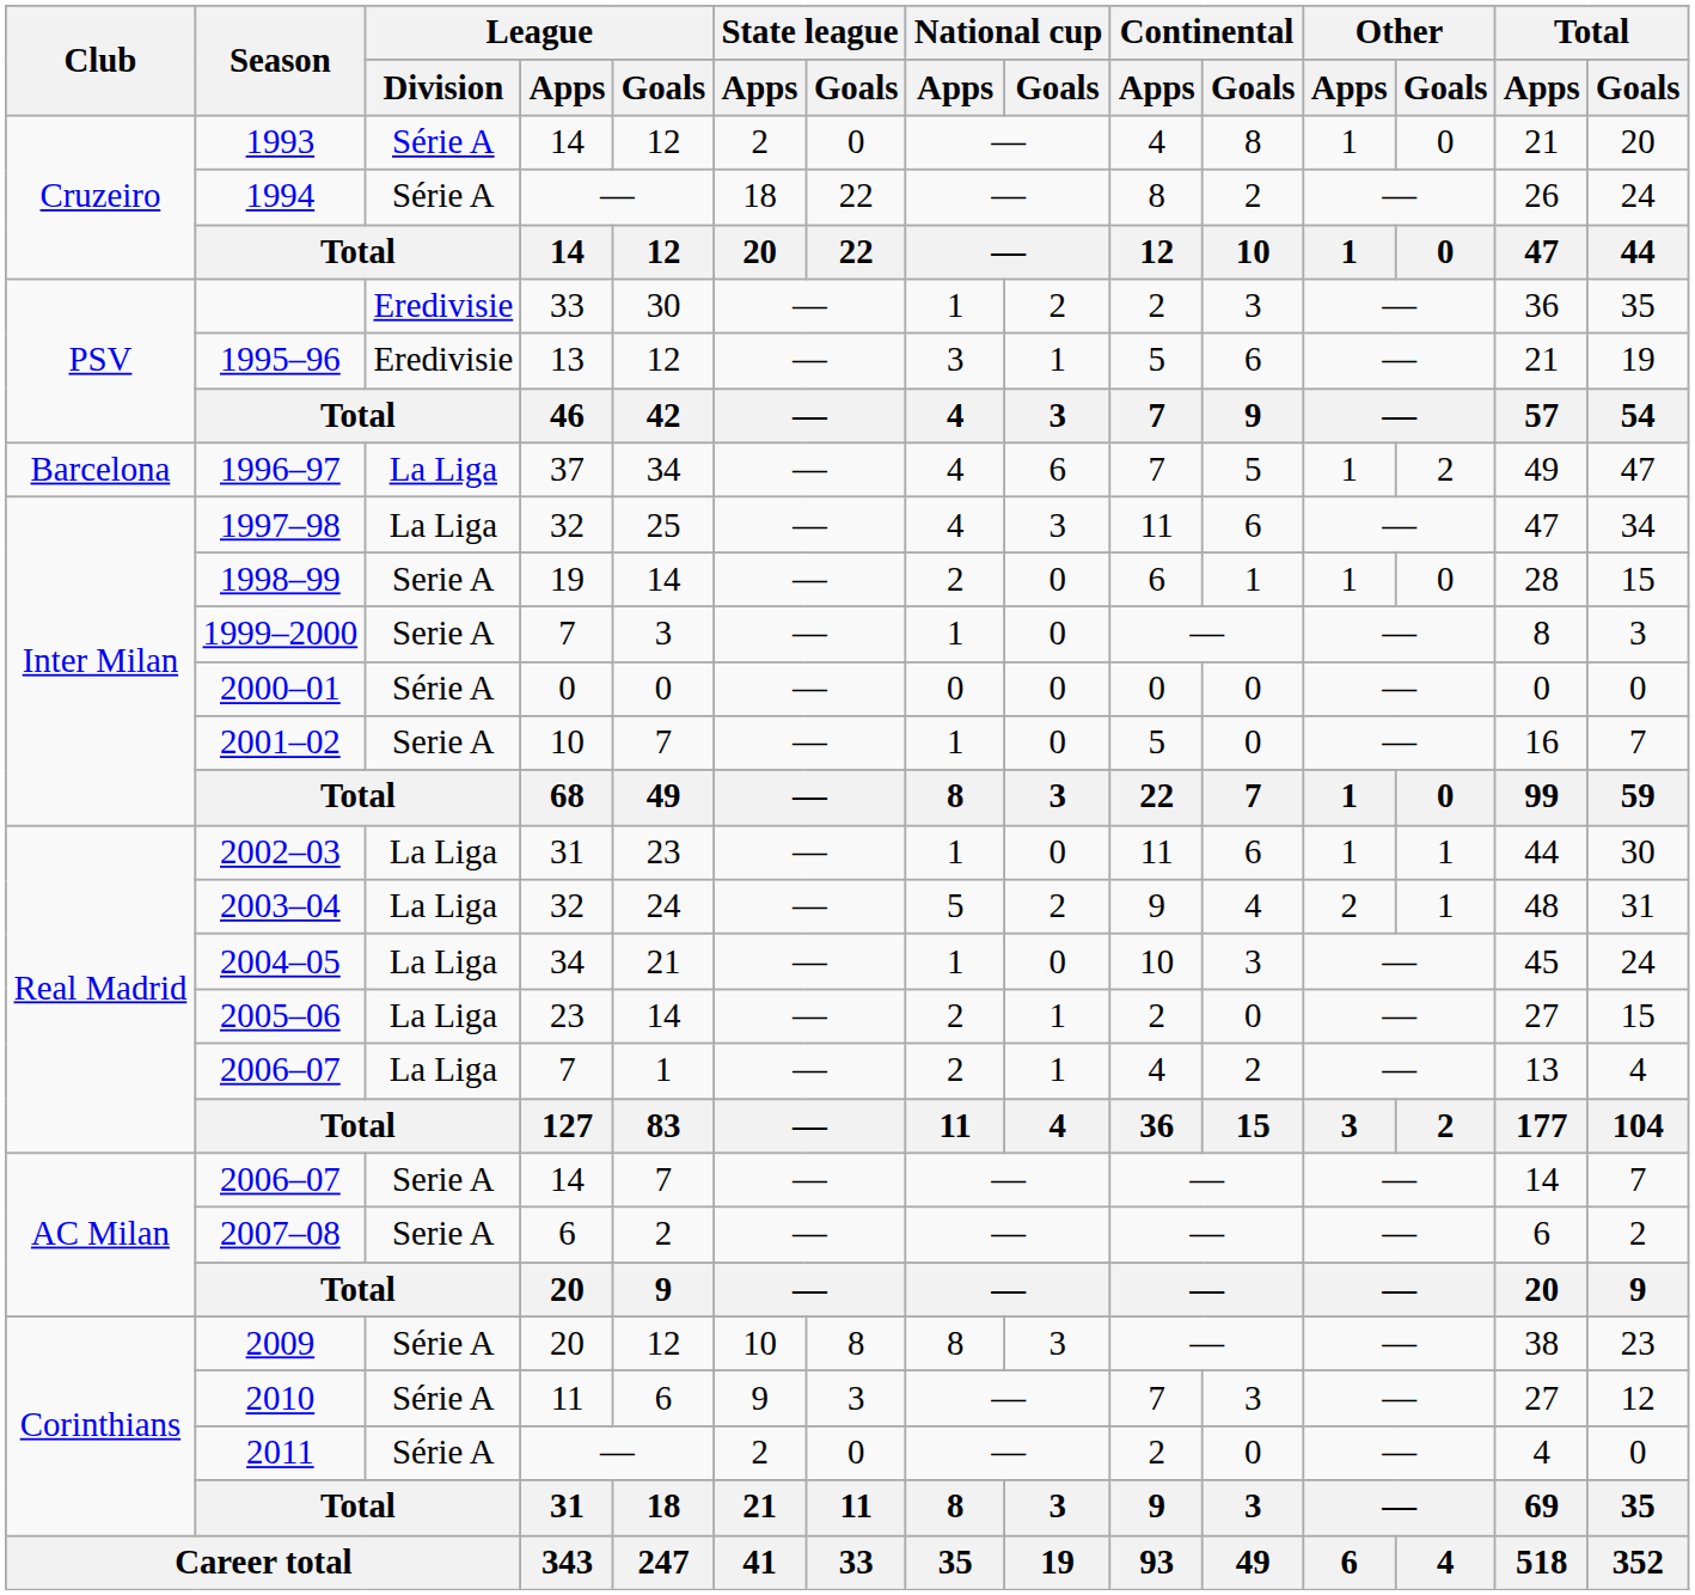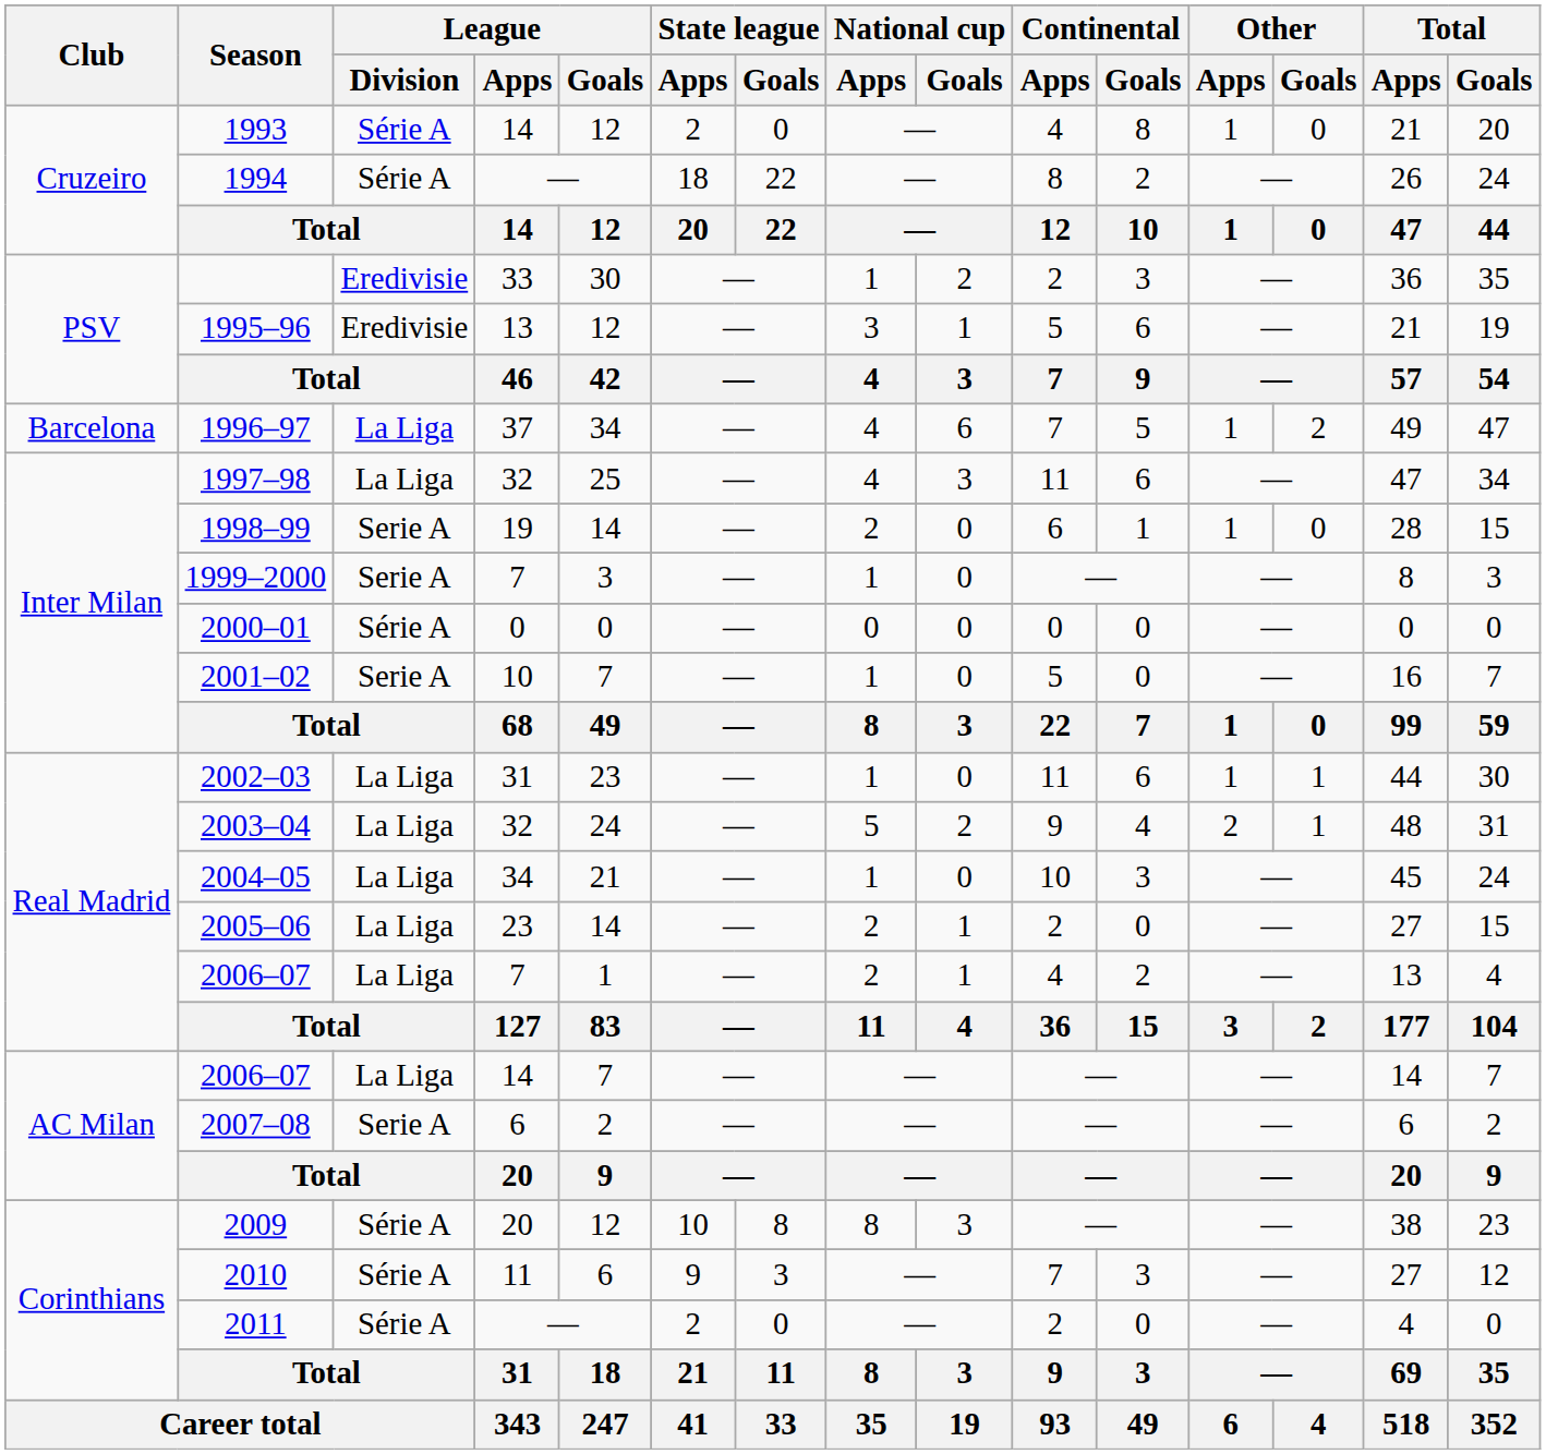2006–07 / 14 | League / Division: Serie A -> La Liga
